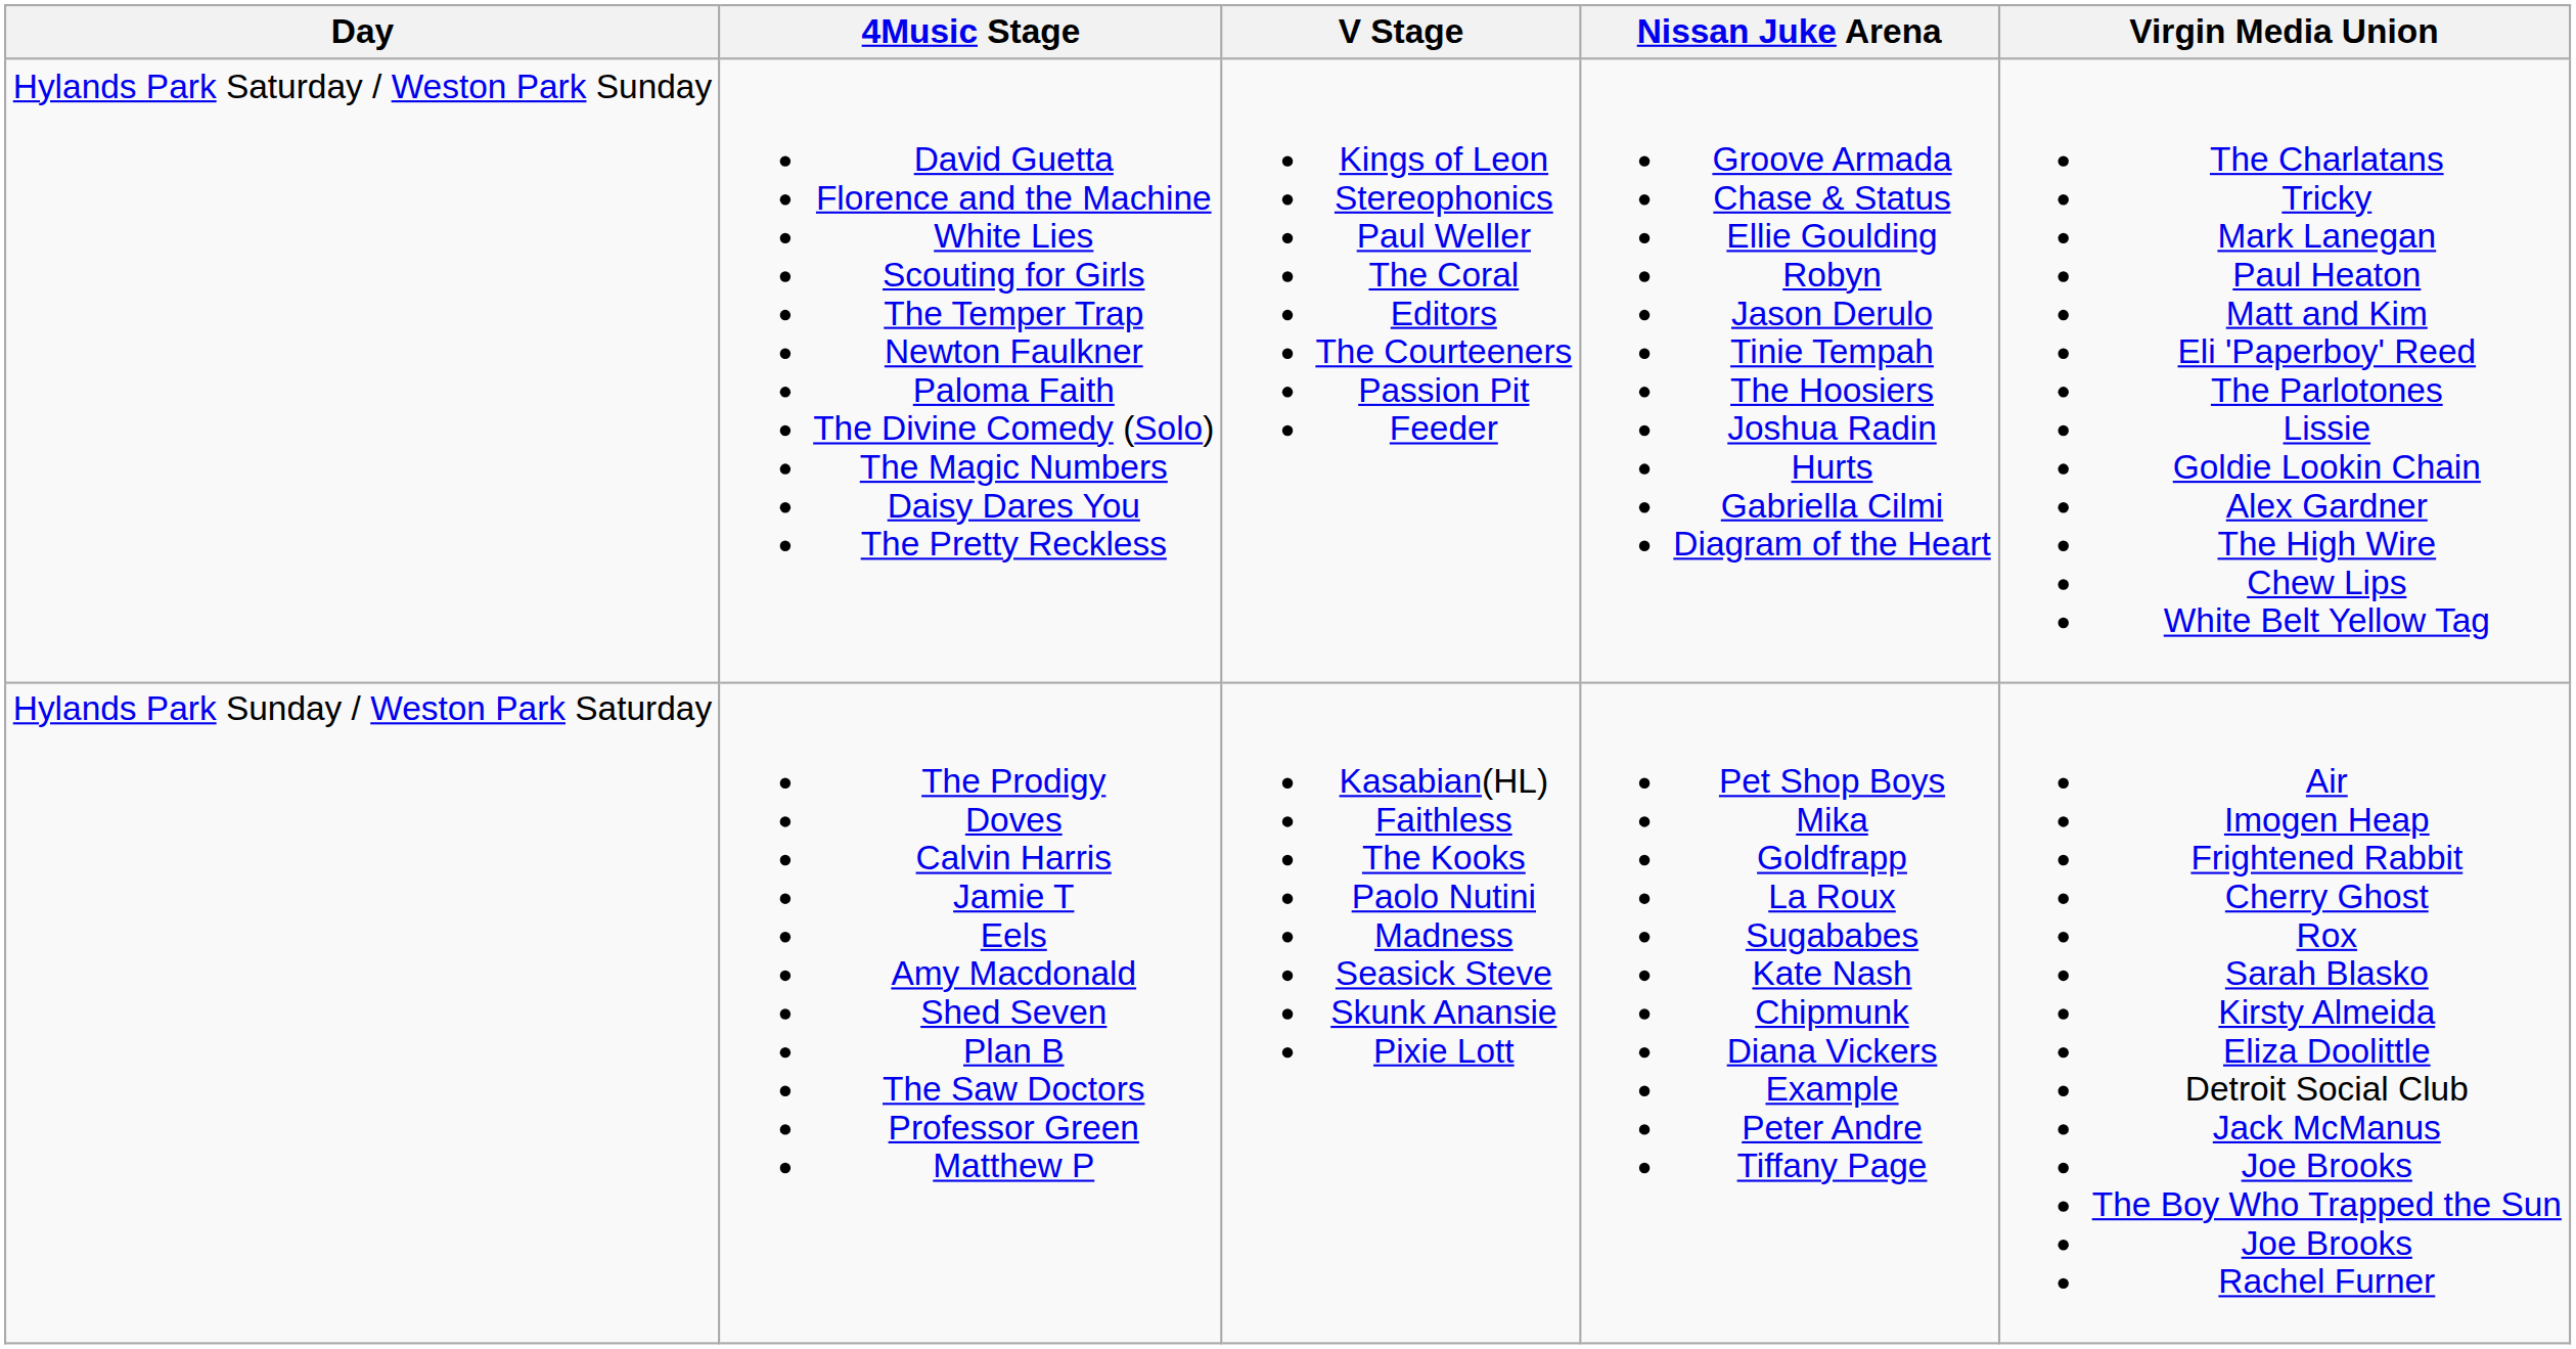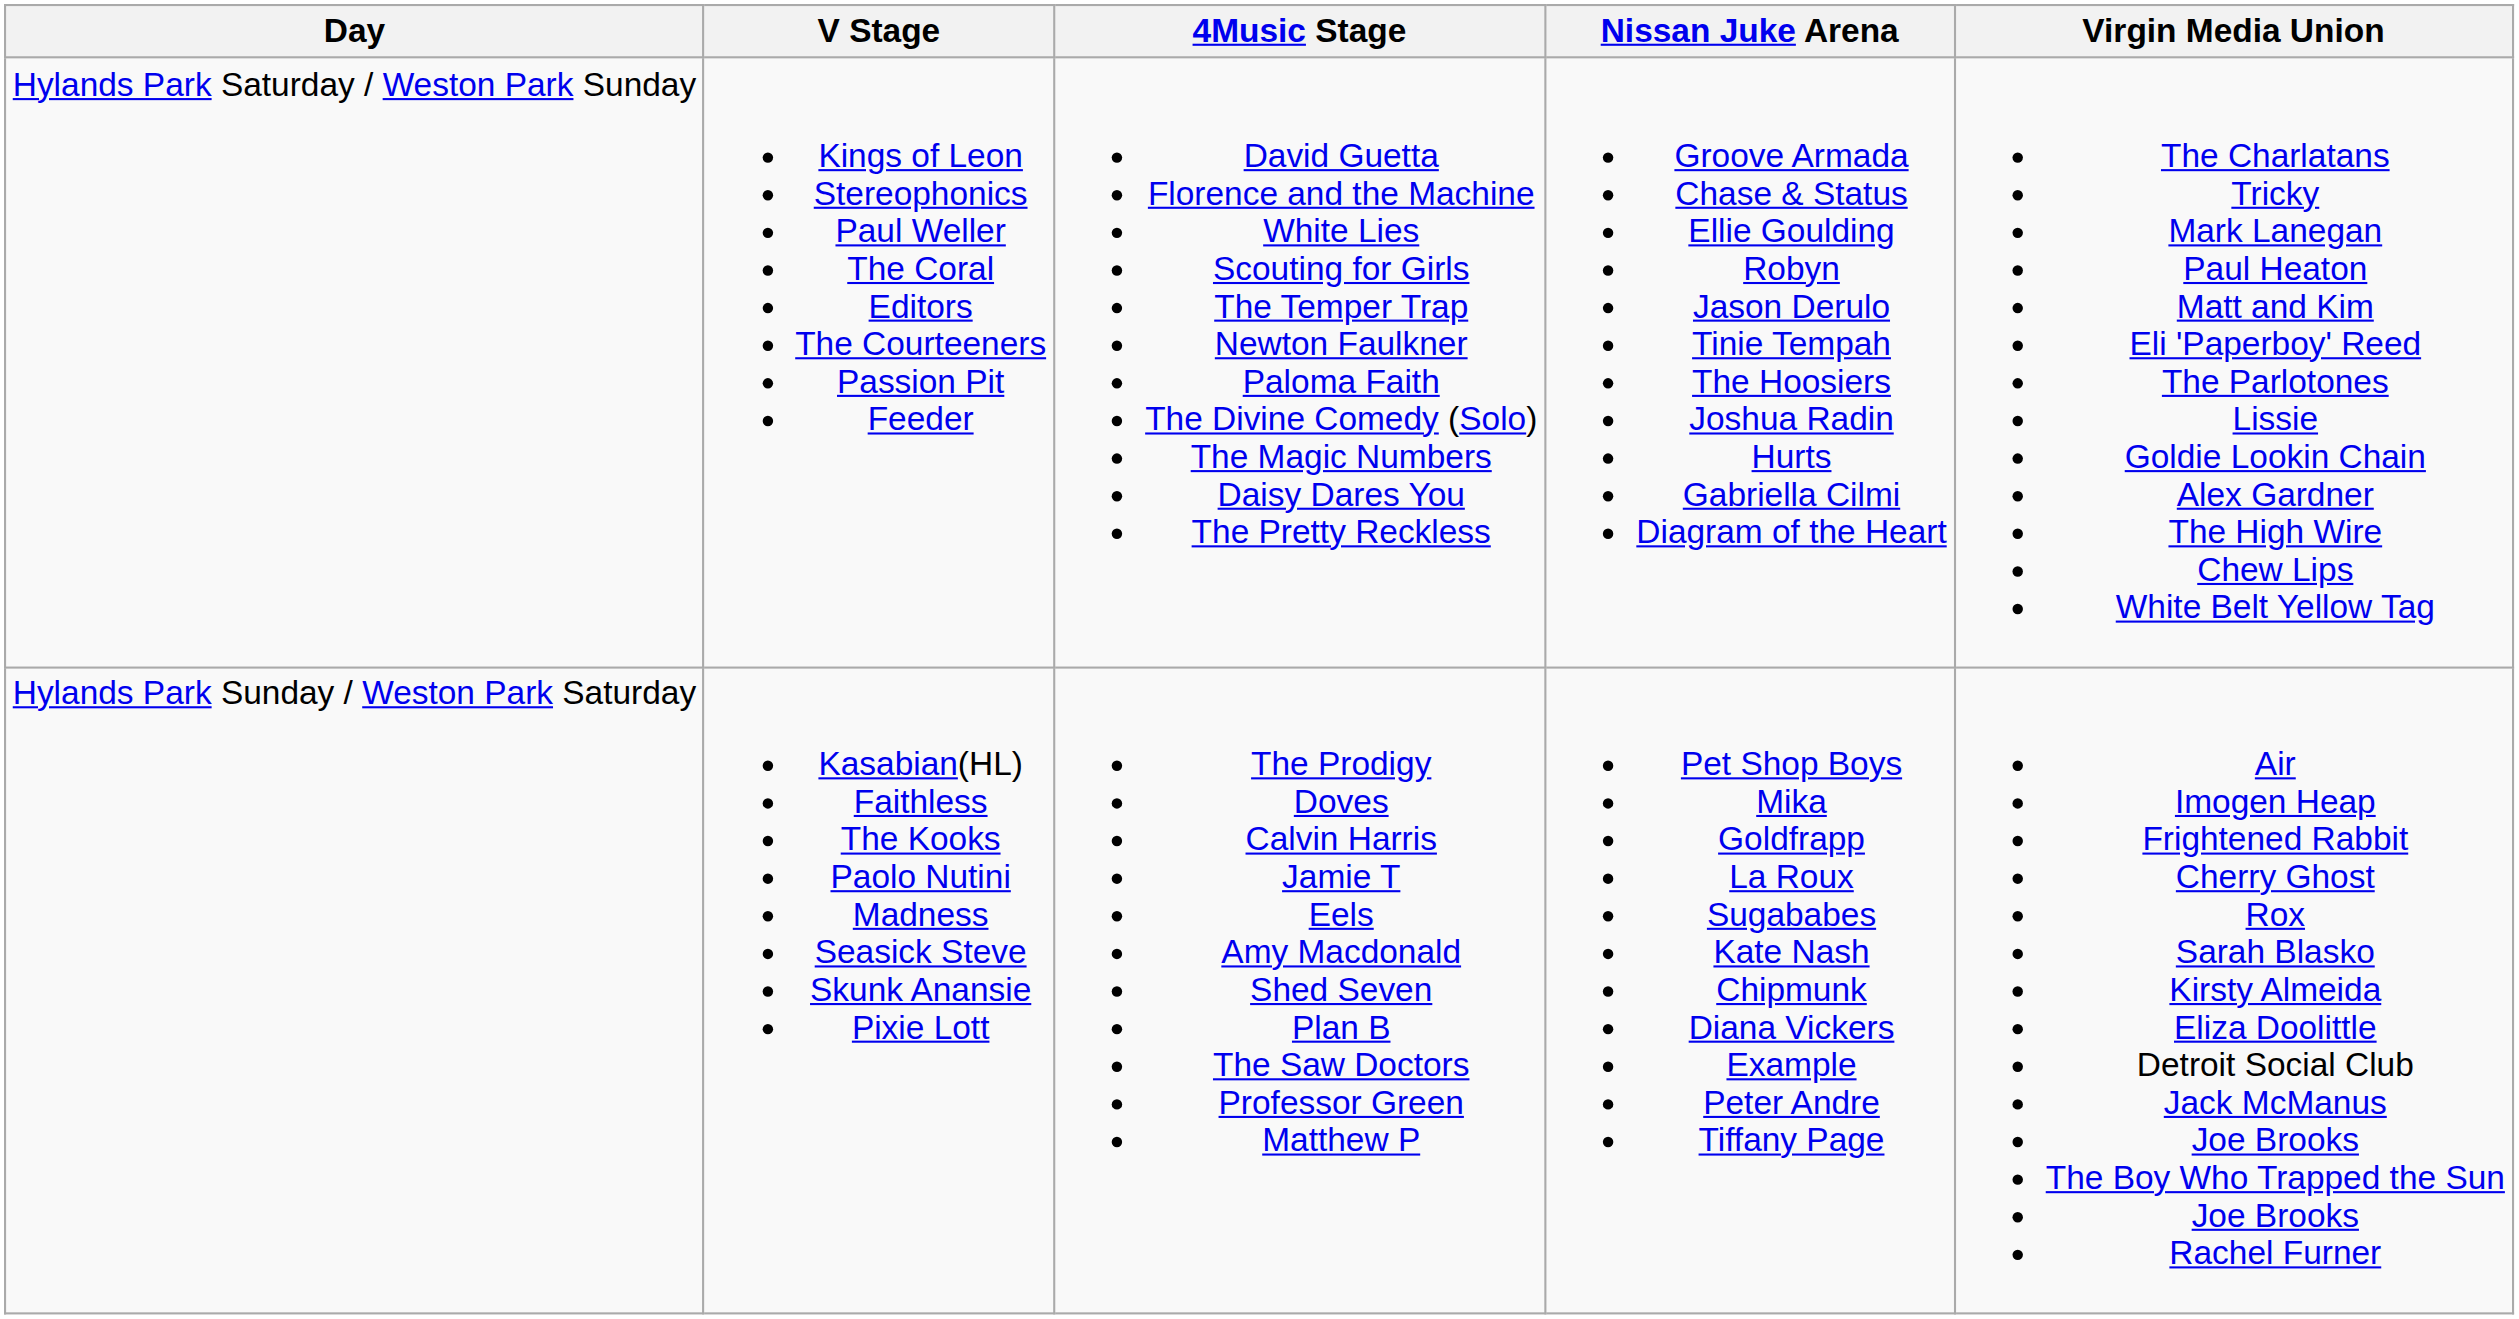columns swapped: V Stage <-> 4Music Stage
